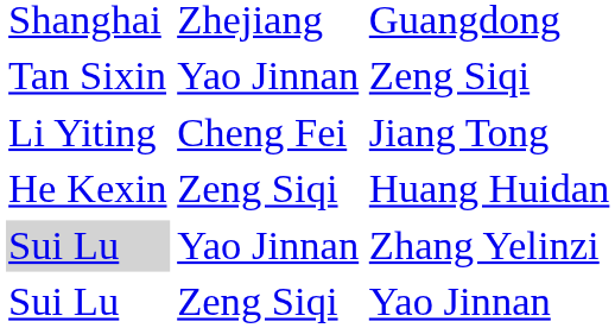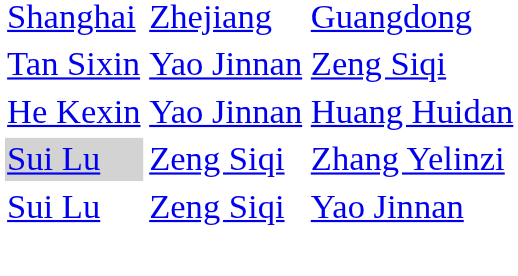- row: Li Yiting | Cheng Fei | Jiang Tong
Huang Huidan | column 3: Zeng Siqi -> Yao Jinnan
Zhang Yelinzi | column 3: Yao Jinnan -> Zeng Siqi
